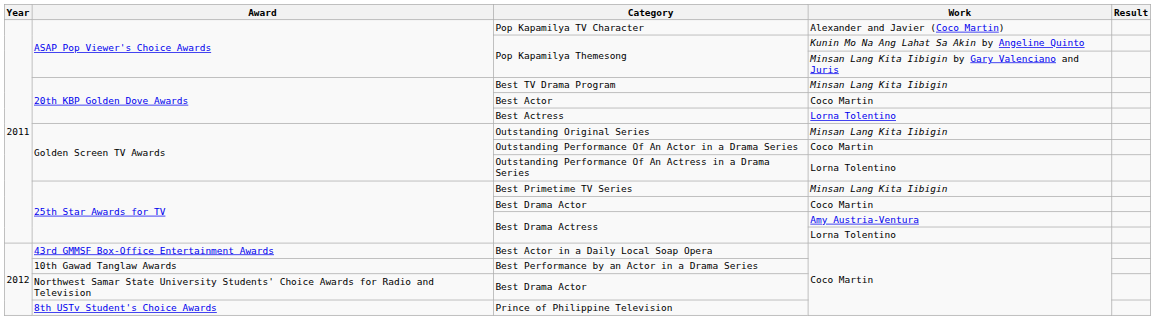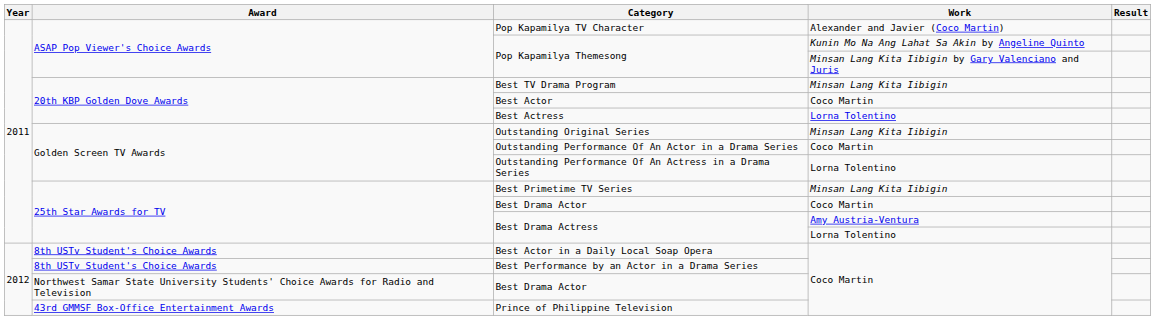Best Actor in a Daily Local Soap Opera | Award: 43rd GMMSF Box-Office Entertainment Awards -> 8th USTv Student's Choice Awards
Best Performance by an Actor in a Drama Series | Award: 10th Gawad Tanglaw Awards -> 8th USTv Student's Choice Awards
Prince of Philippine Television | Award: 8th USTv Student's Choice Awards -> 43rd GMMSF Box-Office Entertainment Awards
